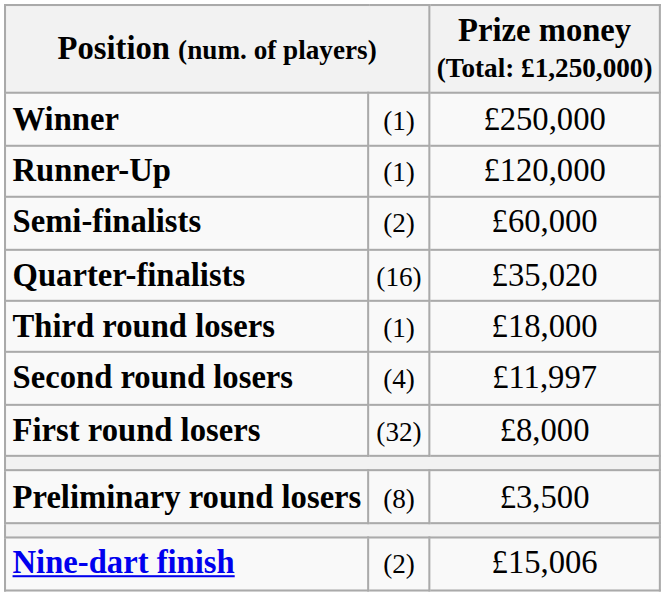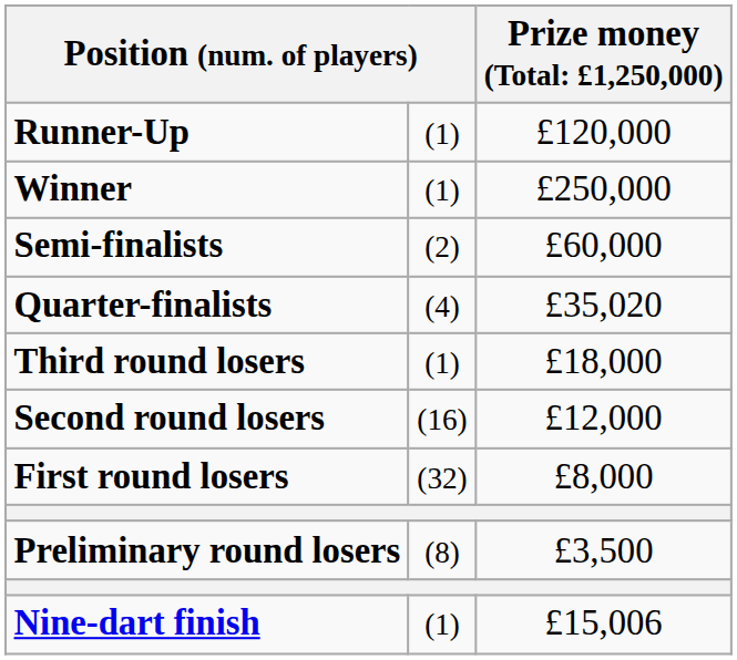rows swapped: Winner <-> Runner-Up
Quarter-finalists | column 2: (16) -> (4)
Second round losers | column 2: (4) -> (16)
Second round losers | column 3: £11,997 -> £12,000
Nine-dart finish | column 2: (2) -> (1)
